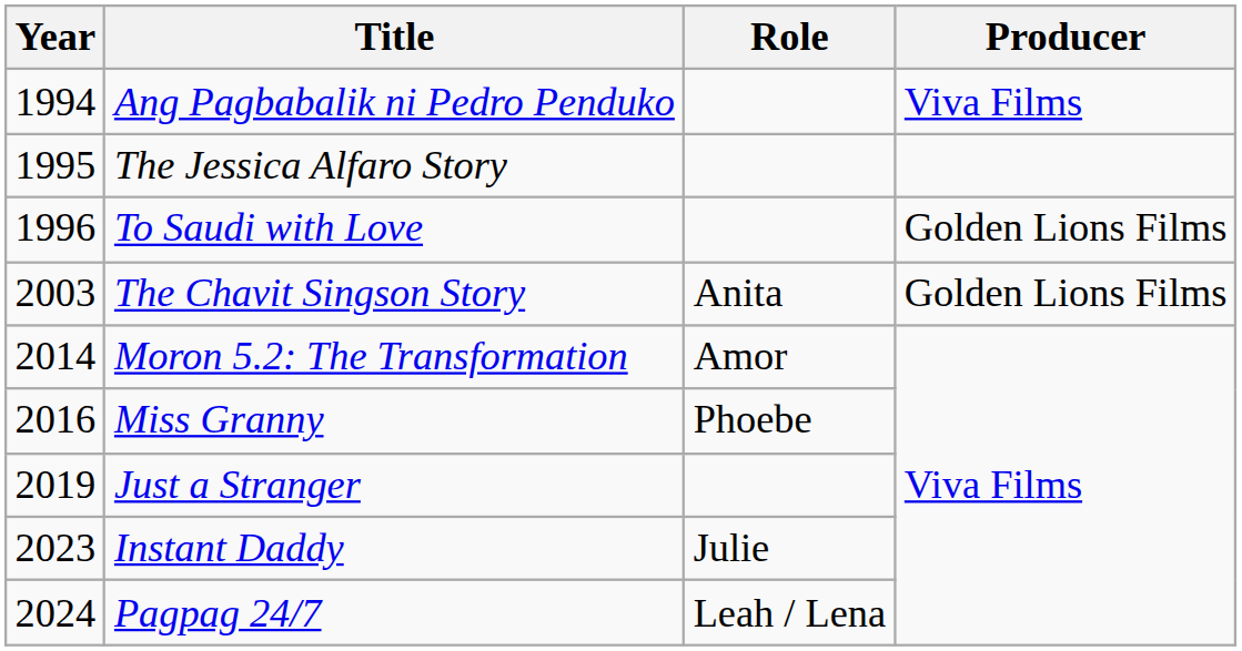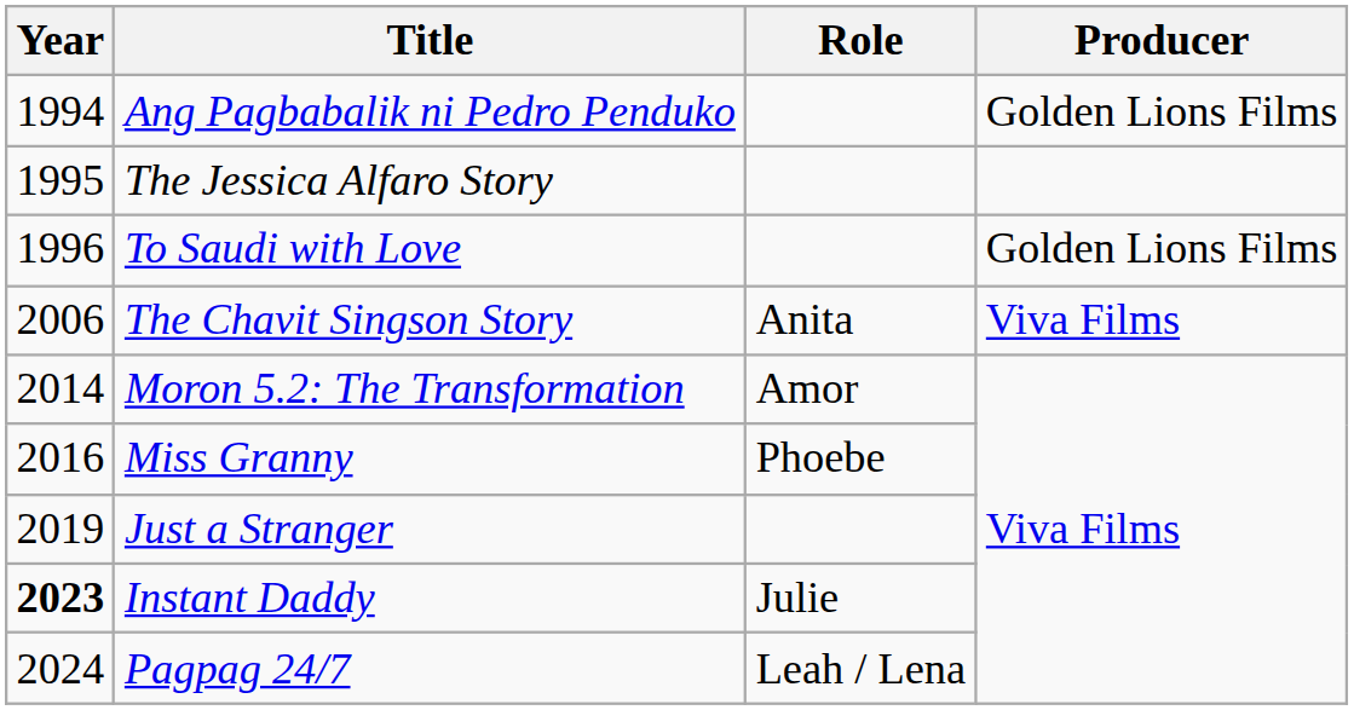Ang Pagbabalik ni Pedro Penduko | Producer: Viva Films -> Golden Lions Films
The Chavit Singson Story | Year: 2003 -> 2006
The Chavit Singson Story | Producer: Golden Lions Films -> Viva Films
Instant Daddy | Year: normal -> bold
